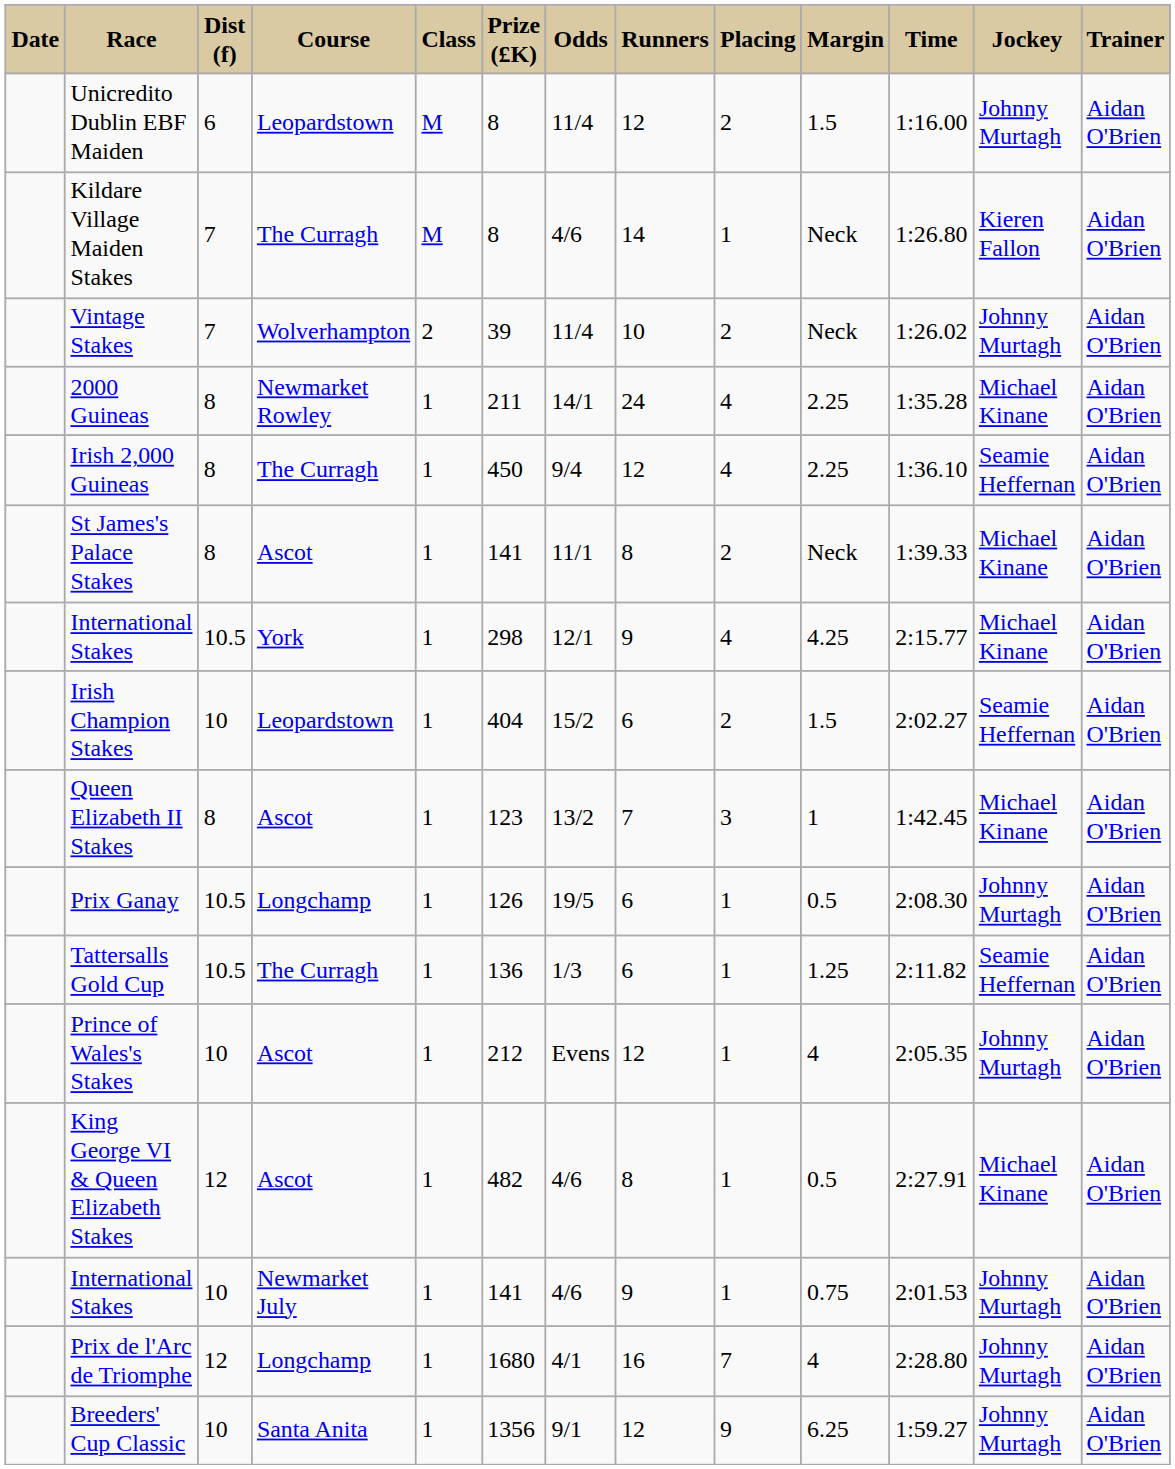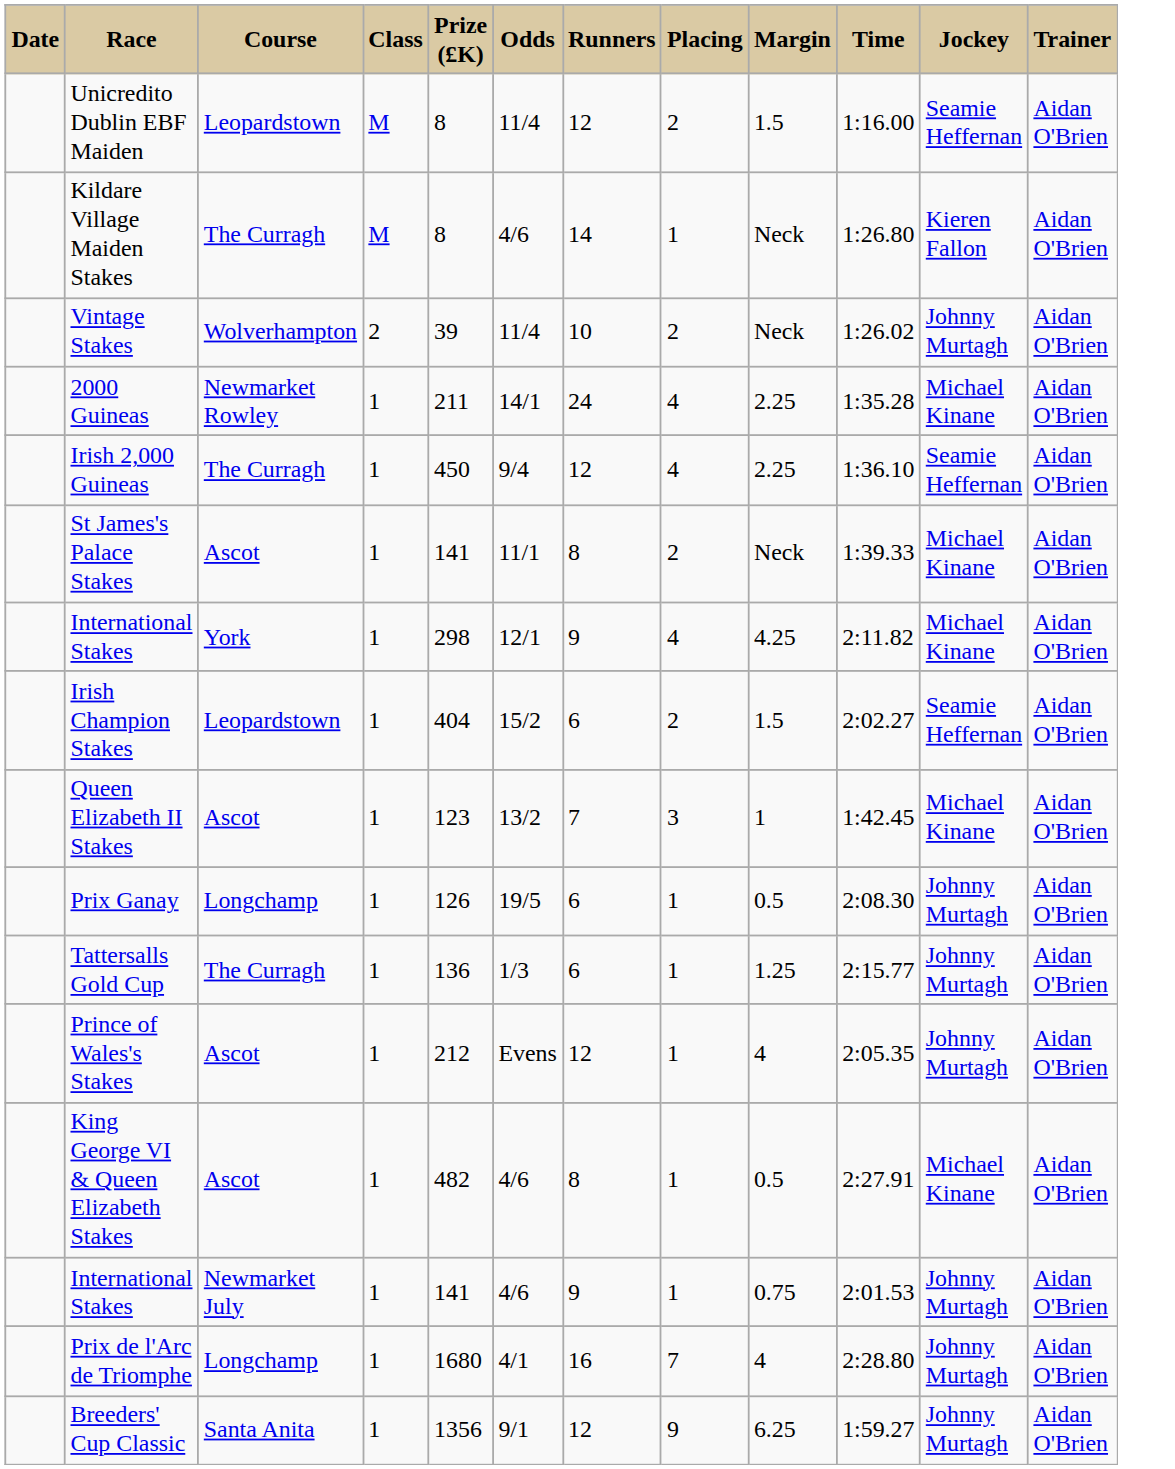- column: Dist (f) | 6 | 7 | 7 | 8 | 8 | 8 | 10.5 | 10 | 8 | 10.5 | 10.5 | 10 | 12 | 10 | 12 | 10
Unicredito Dublin EBF Maiden | Jockey: Johnny Murtagh -> Seamie Heffernan
International Stakes / York | Time: 2:15.77 -> 2:11.82
Tattersalls Gold Cup | Time: 2:11.82 -> 2:15.77
Tattersalls Gold Cup | Jockey: Seamie Heffernan -> Johnny Murtagh
